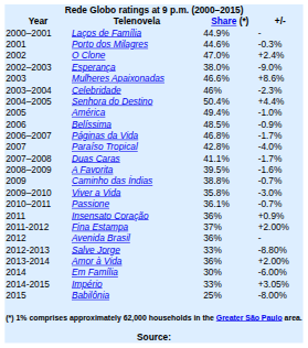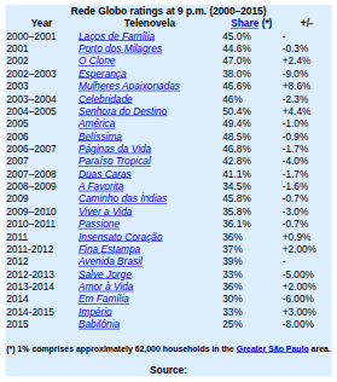Laços de Família | column 3: 44.9% -> 45.0%
A Favorita | column 3: 39.5% -> 34.5%
Caminho das Índias | column 3: 38.8% -> 45.8%
Avenida Brasil | column 3: 36% -> 39%
Salve Jorge | column 4: -8.80% -> -5.00%
Império | column 4: +3.05% -> +3.00%
